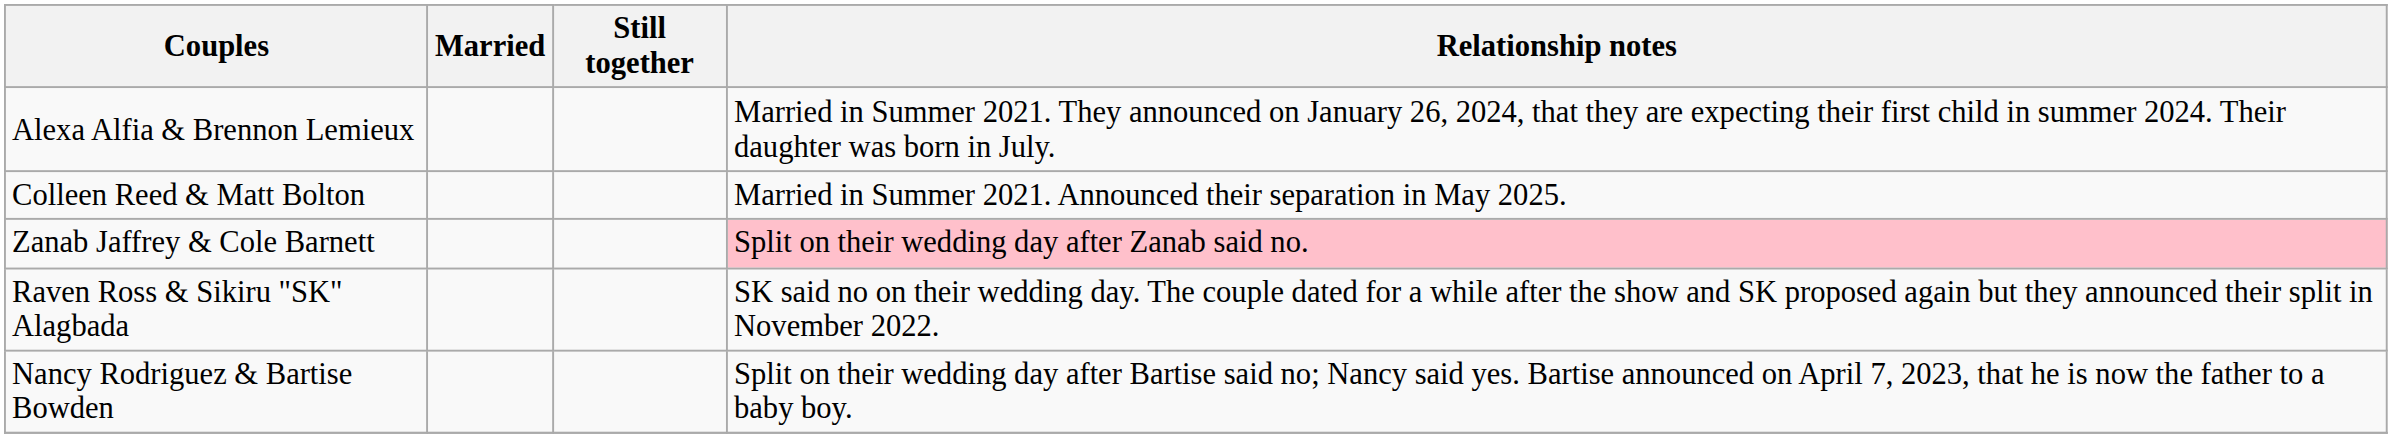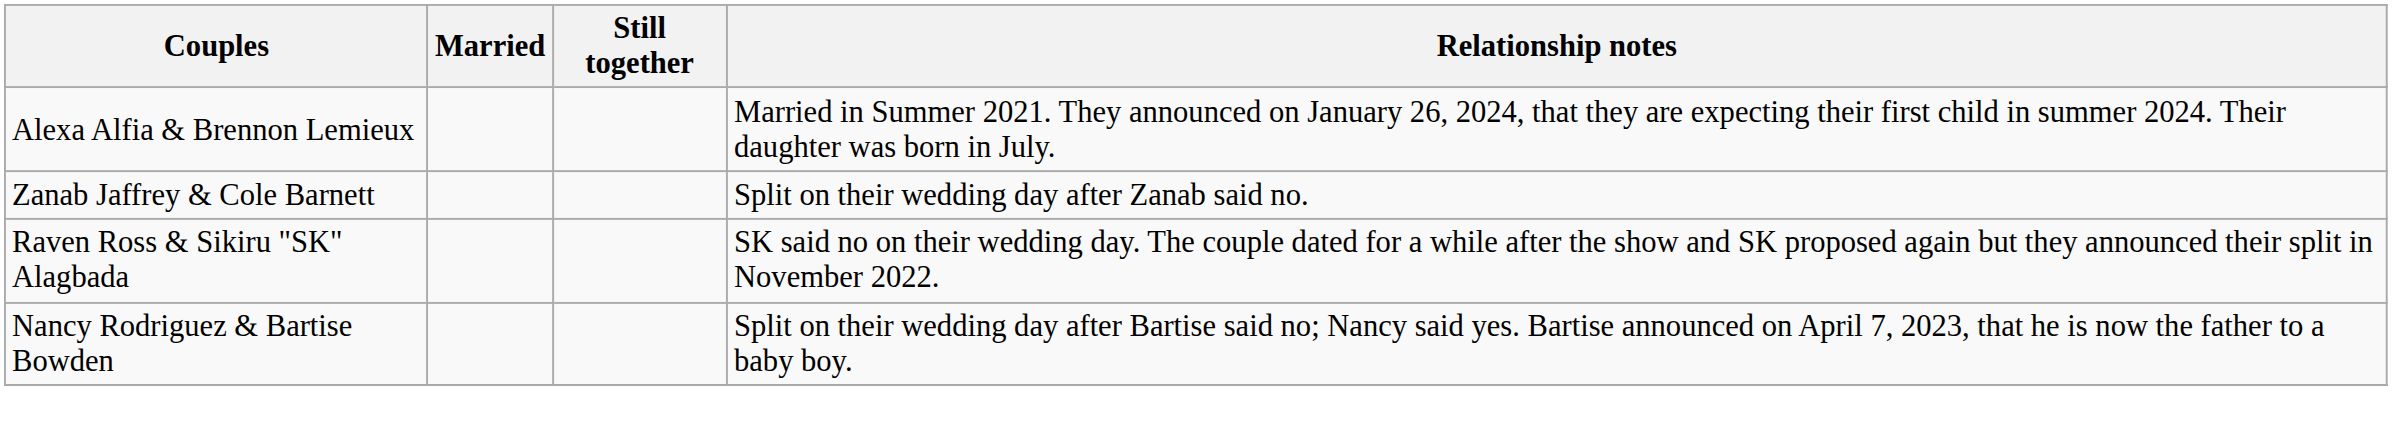- row: Colleen Reed & Matt Bolton | Married in Summer 2021. Announced their separation in May 2025.
Zanab Jaffrey & Cole Barnett | Relationship notes: pink background -> no background
